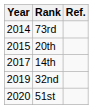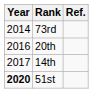20th | Year: 2015 -> 2016
- row: 2019 | 32nd
51st | Year: normal -> bold
